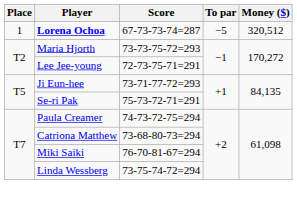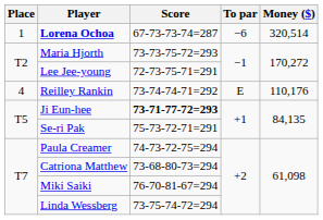Lorena Ochoa | To par: −5 -> −6
Lorena Ochoa | Money ($): 320,512 -> 320,514
+ row: 4 | Reilley Rankin | 73-74-74-71=292 | E | 110,176
Ji Eun-hee | Score: normal -> bold
